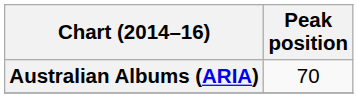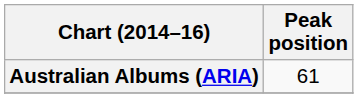Australian Albums (ARIA) | Peak position: 70 -> 61
